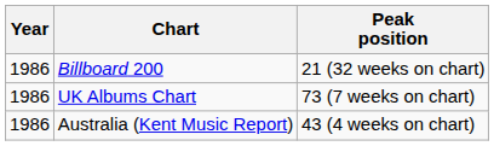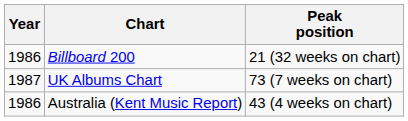UK Albums Chart | Year: 1986 -> 1987
